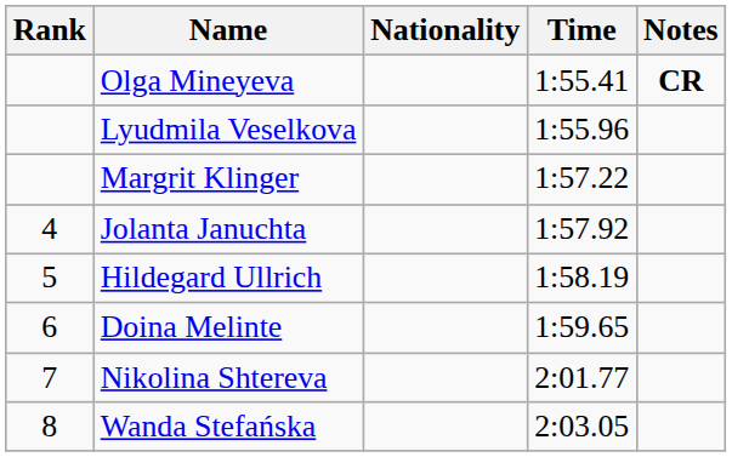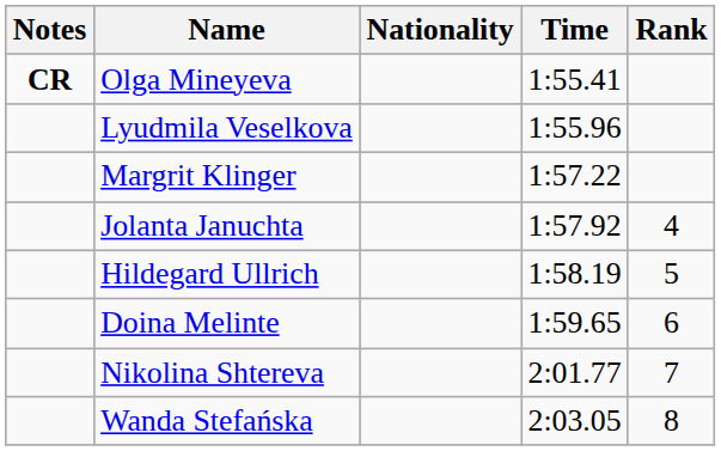columns swapped: Rank <-> Notes
